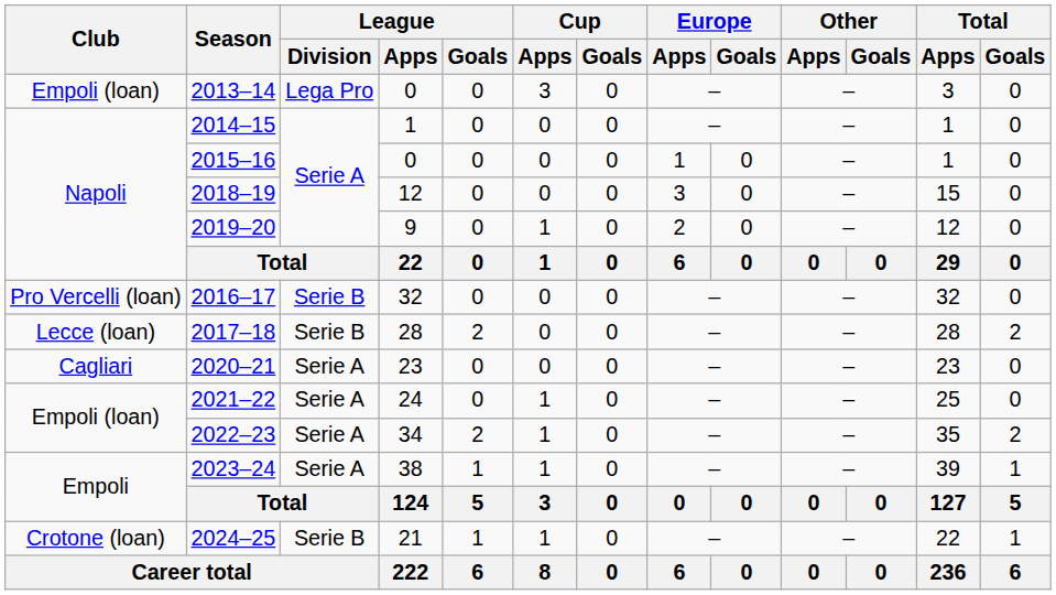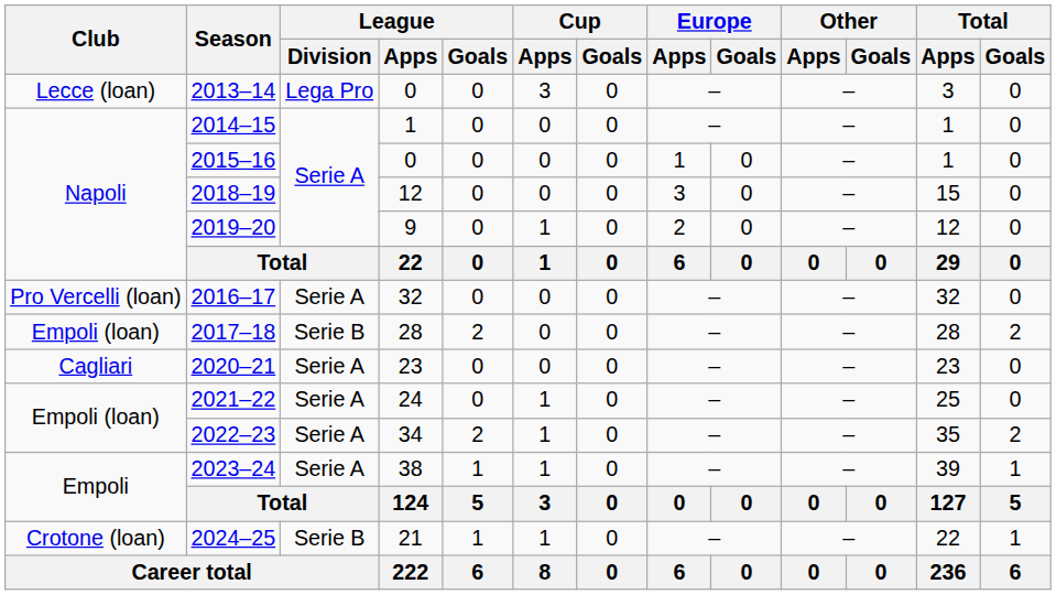2013–14 | Club: Empoli (loan) -> Lecce (loan)
2016–17 | League / Division: Serie B -> Serie A
2017–18 | Club: Lecce (loan) -> Empoli (loan)
